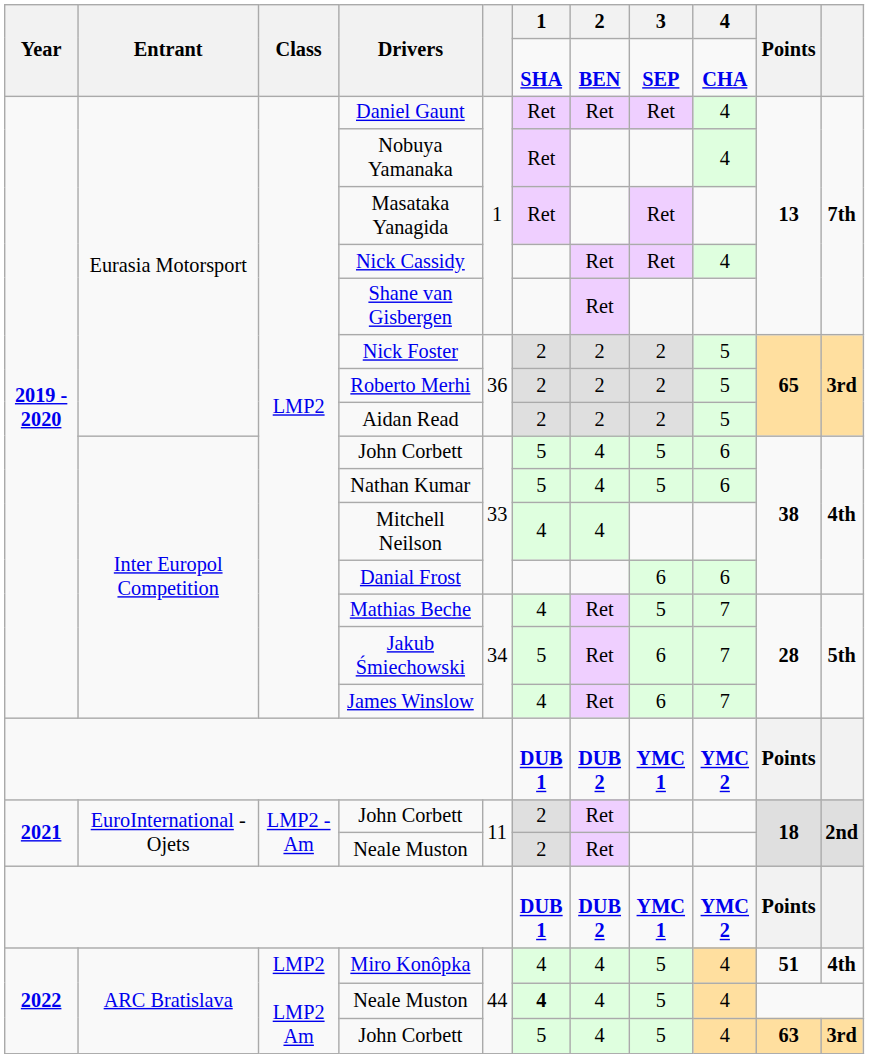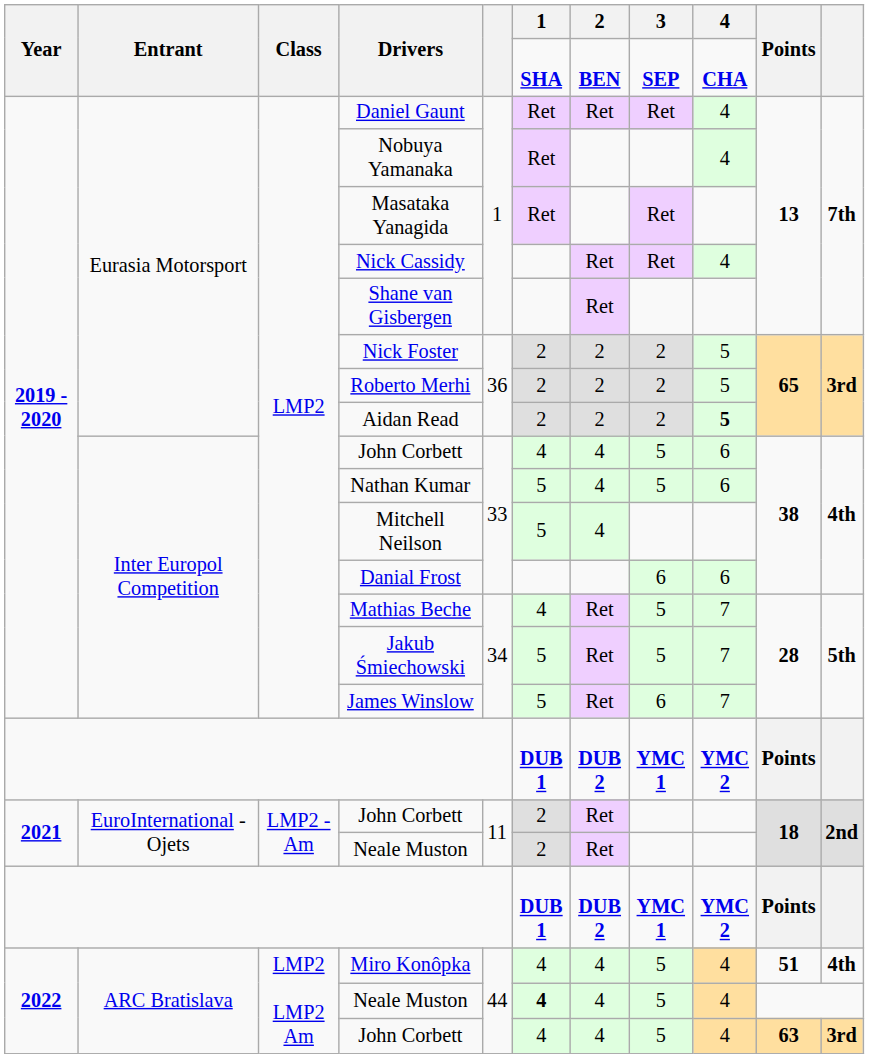Aidan Read | 4: normal -> bold
Inter Europol Competition / John Corbett | 1: 5 -> 4
Mitchell Neilson | 1: 4 -> 5
Jakub Śmiechowski | 3: 6 -> 5
James Winslow | 1: 4 -> 5
ARC Bratislava / John Corbett | 1: 5 -> 4
